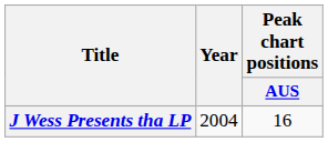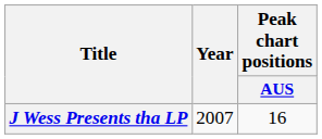J Wess Presents tha LP | Year: 2004 -> 2007
